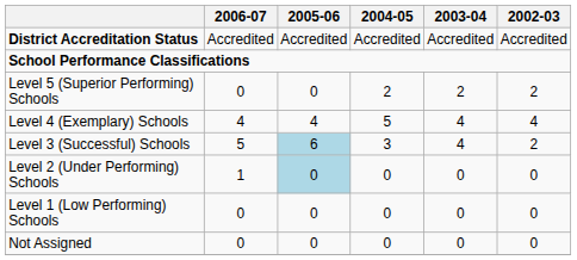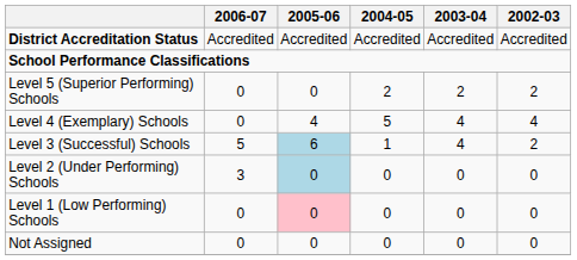Level 4 (Exemplary) Schools | 2006-07: 4 -> 0
Level 3 (Successful) Schools | 2004-05: 3 -> 1
Level 2 (Under Performing) Schools | 2006-07: 1 -> 3
Level 1 (Low Performing) Schools | 2005-06: no background -> pink background
